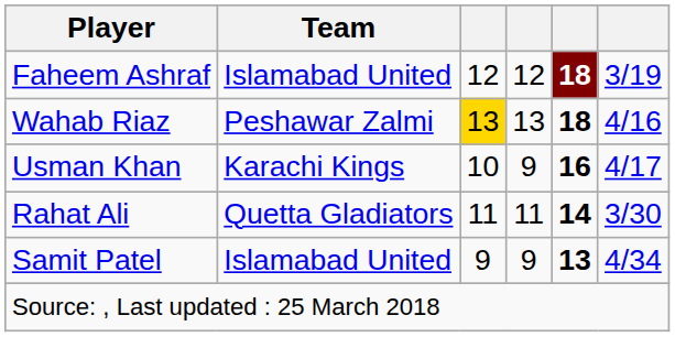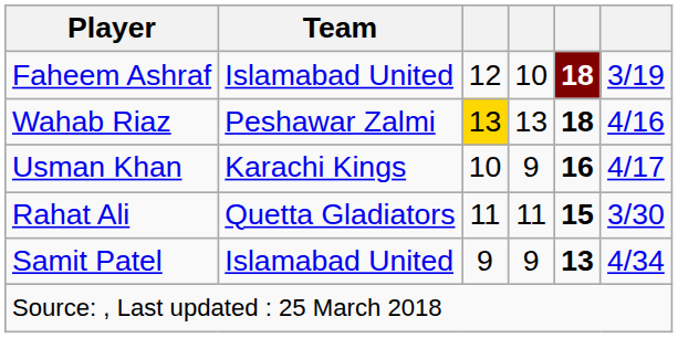Faheem Ashraf | column 4: 12 -> 10
Rahat Ali | column 5: 14 -> 15
